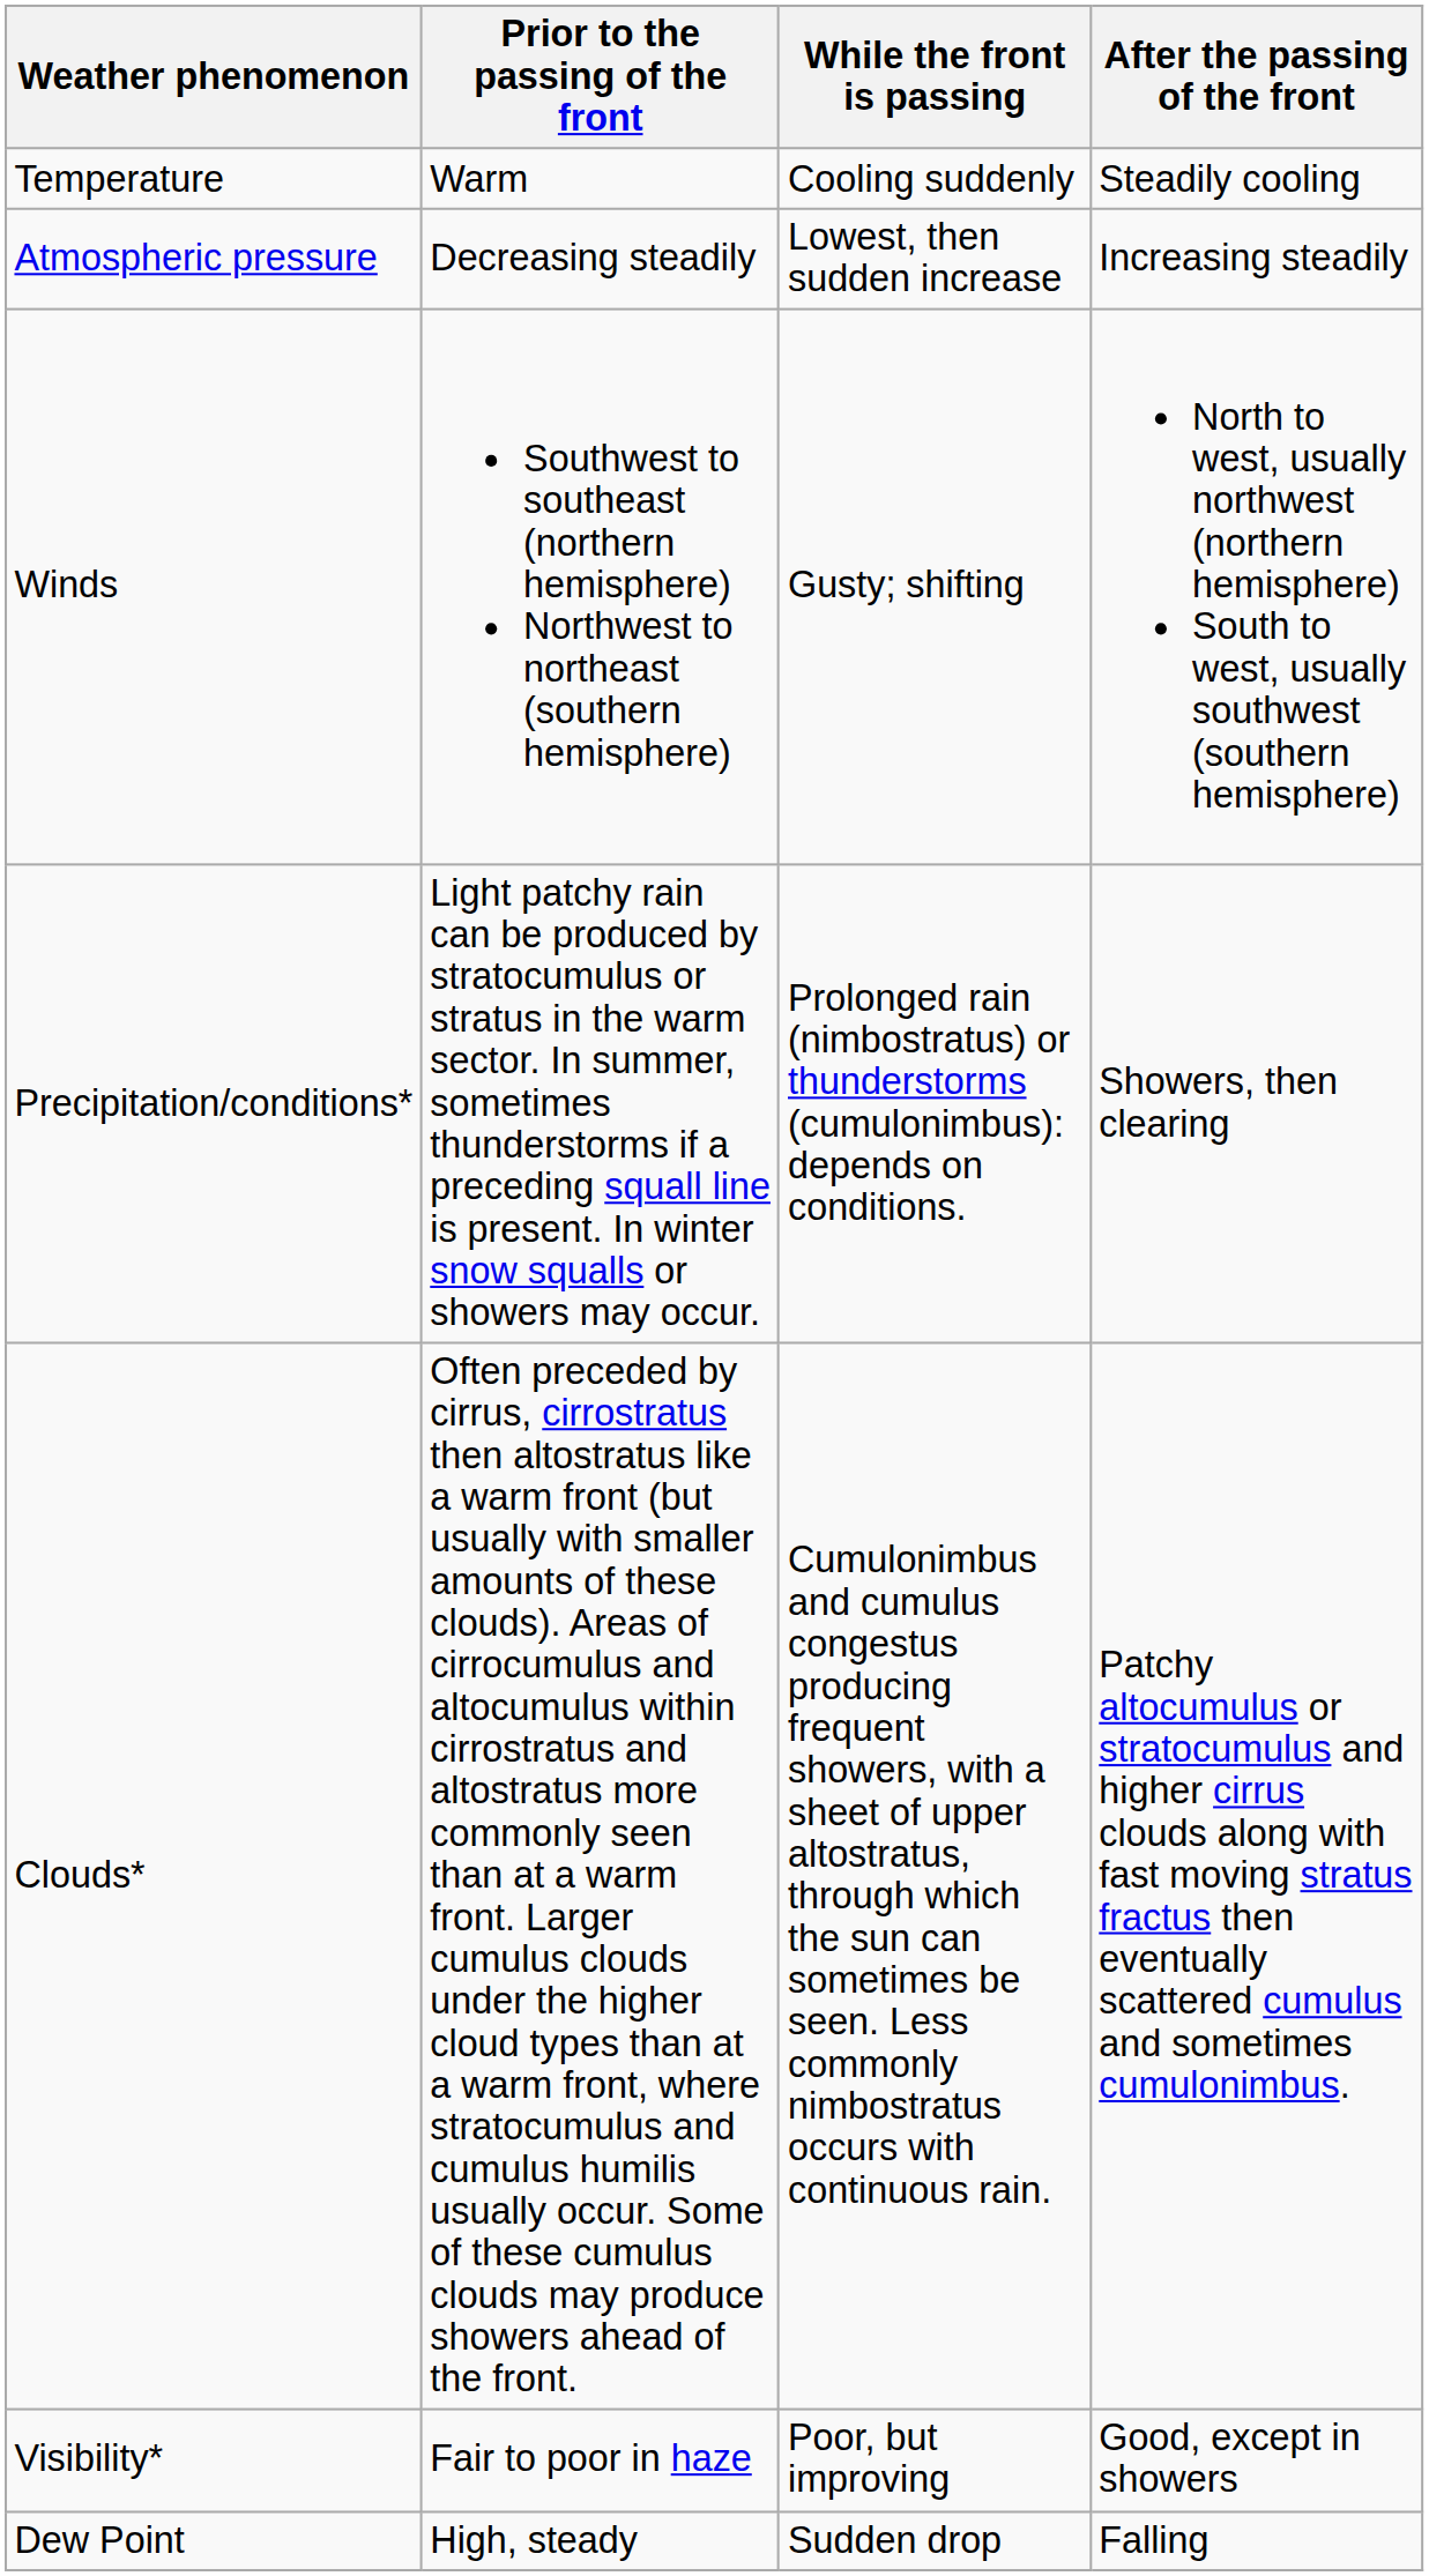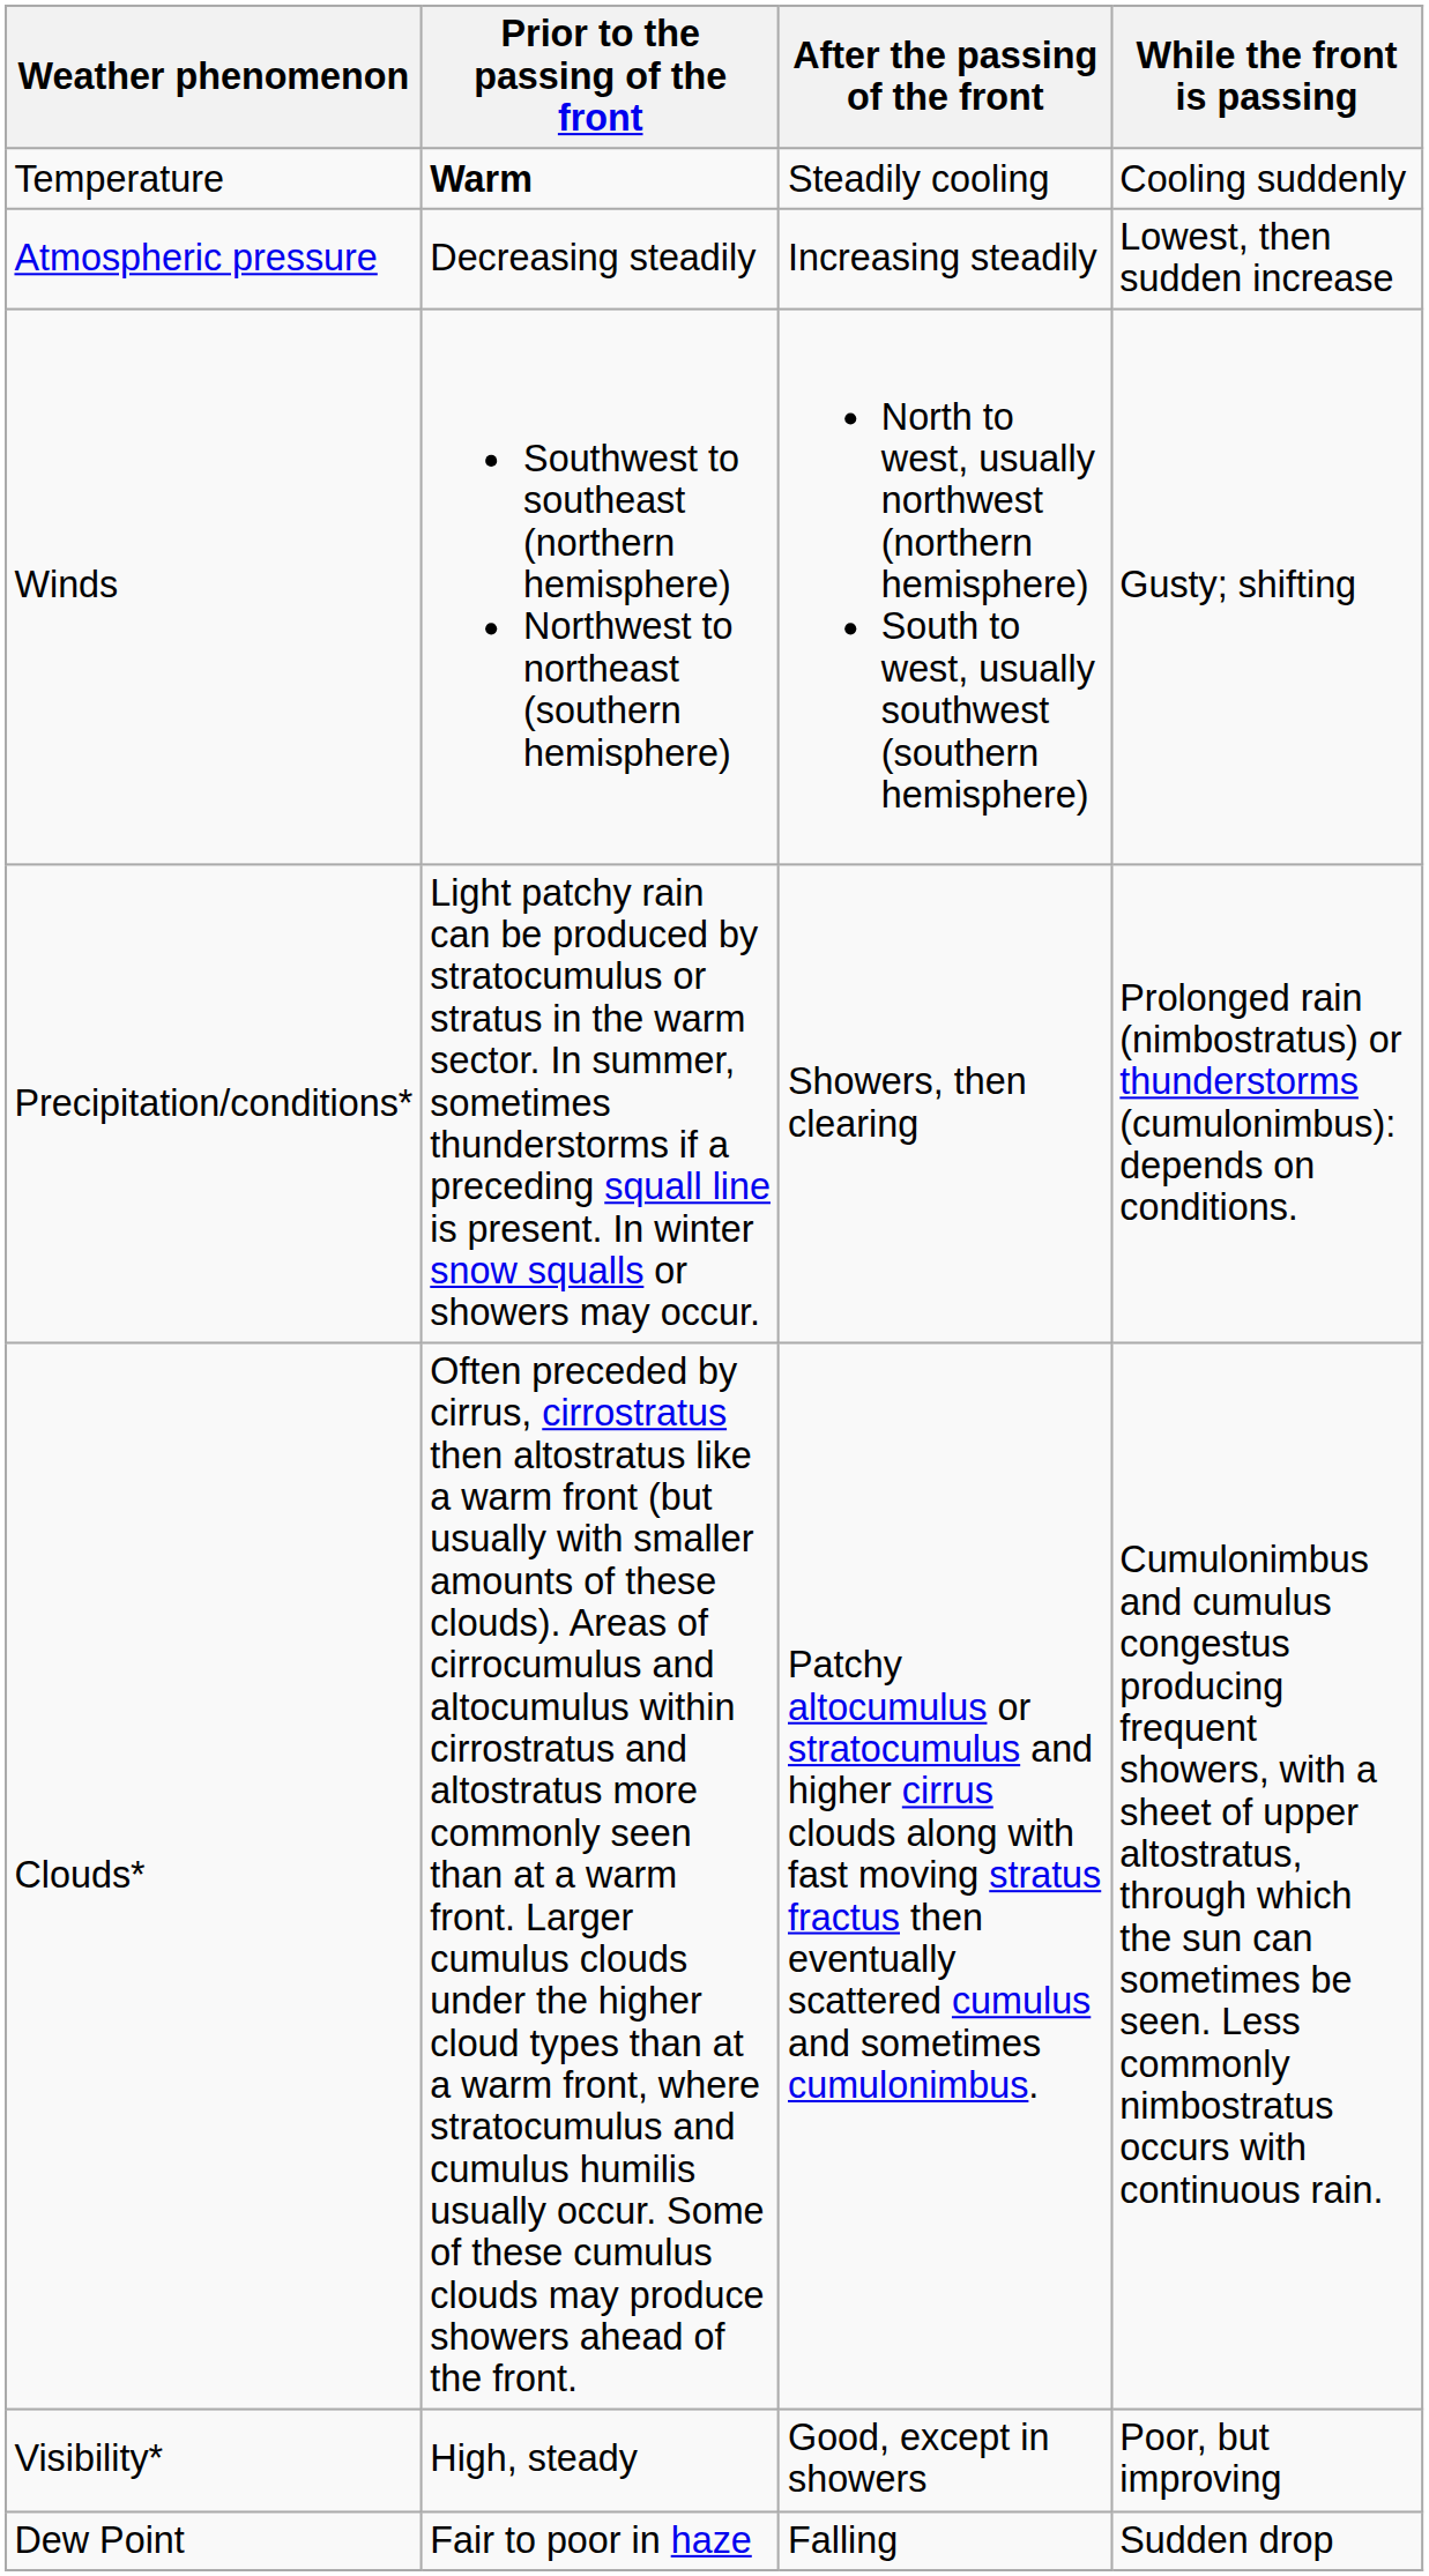columns swapped: While the front is passing <-> After the passing of the front
Temperature | Prior to the passing of the front: normal -> bold
Visibility* | Prior to the passing of the front: Fair to poor in haze -> High, steady
Dew Point | Prior to the passing of the front: High, steady -> Fair to poor in haze
